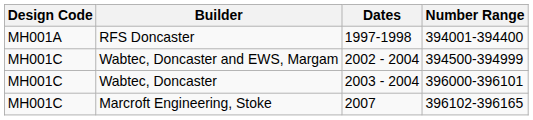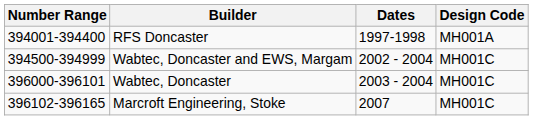columns swapped: Number Range <-> Design Code
